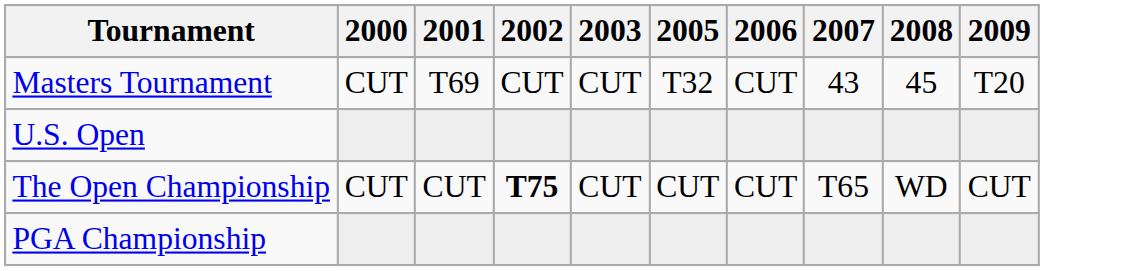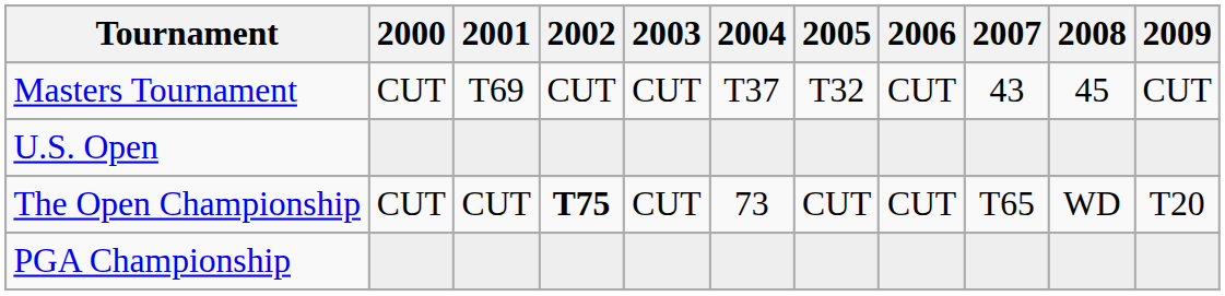+ column: 2004 | T37 | 73
Masters Tournament | 2009: T20 -> CUT
The Open Championship | 2009: CUT -> T20
